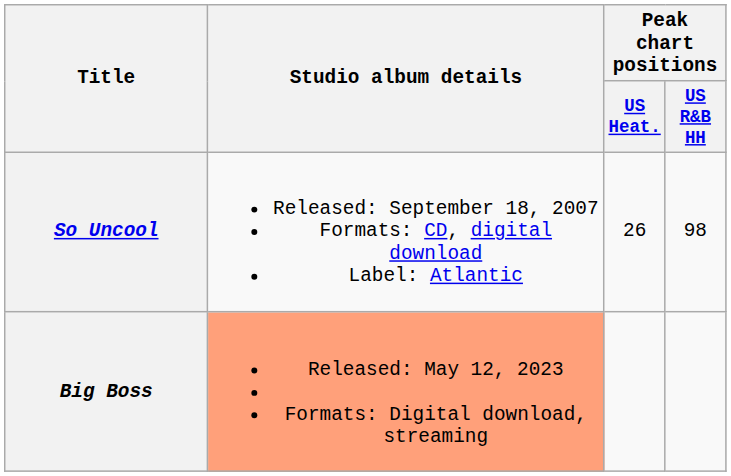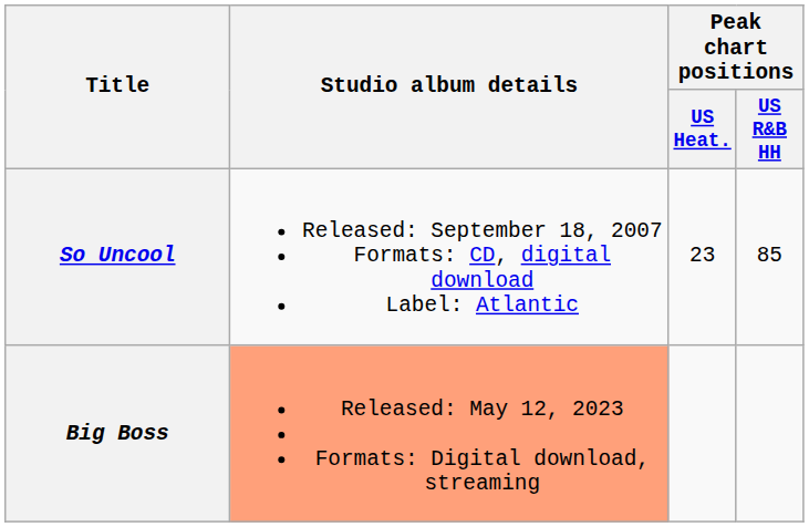So Uncool | Peak chart positions / US Heat.: 26 -> 23
So Uncool | Peak chart positions / US R&B HH: 98 -> 85
